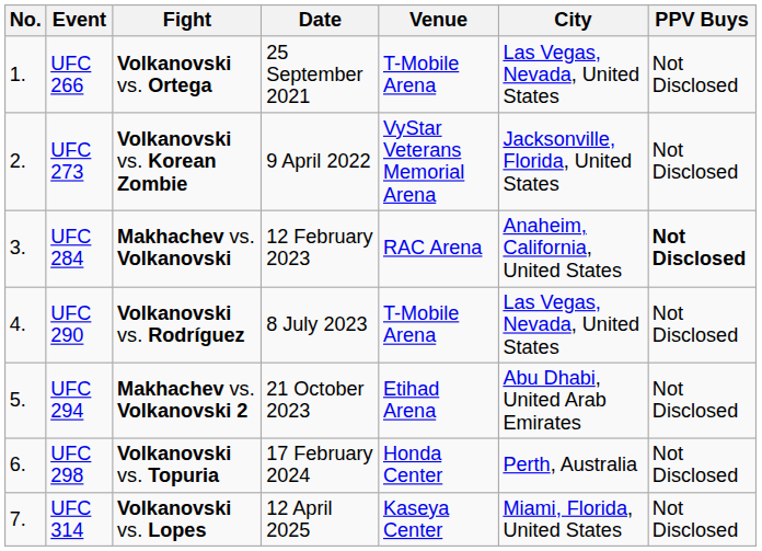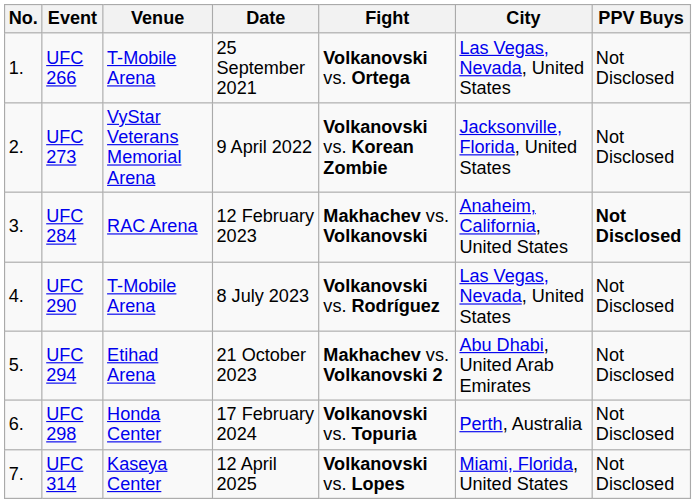columns swapped: Fight <-> Venue
